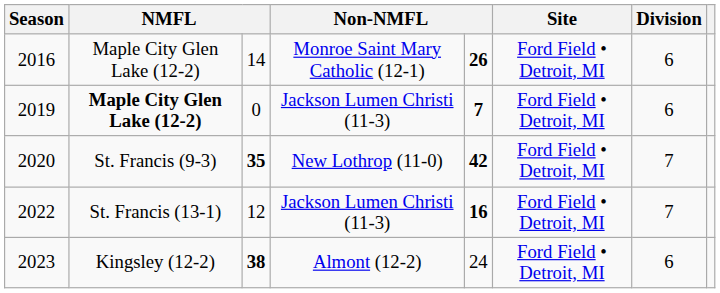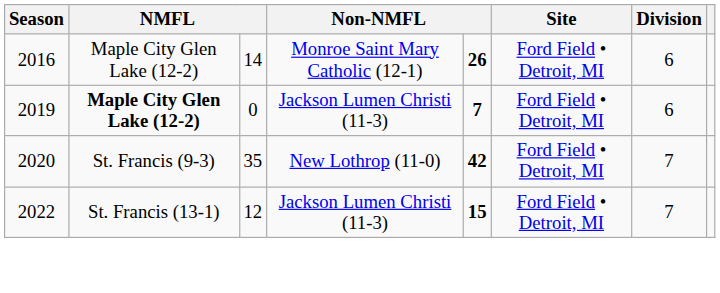2020 | column 3: bold -> normal
2022 | column 5: 16 -> 15
- row: 2023 | Kingsley (12-2) | 38 | Almont (12-2) | 24 | Ford Field • Detroit, MI | 6
